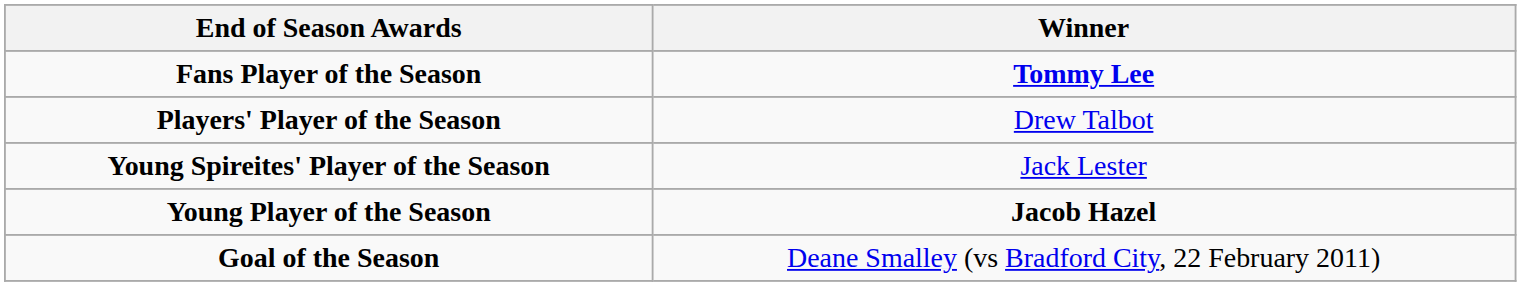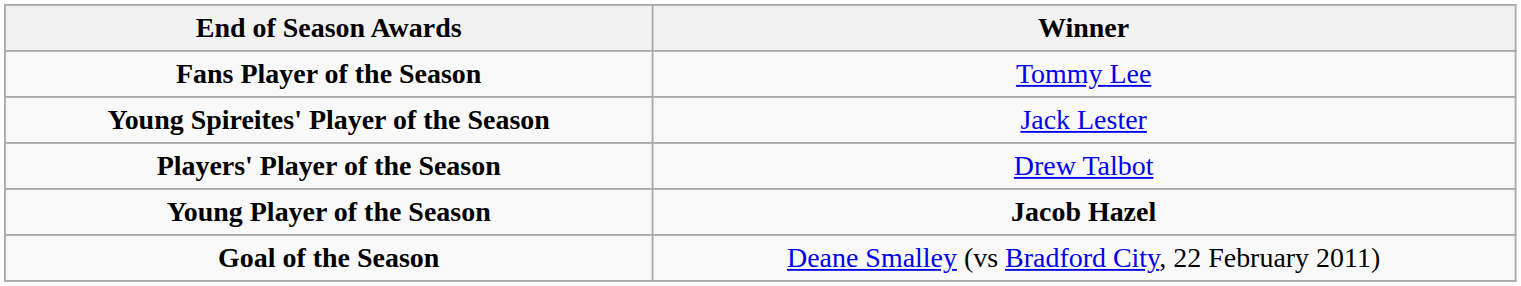Fans Player of the Season | Winner: bold -> normal
rows swapped: Young Spireites' Player of the Season <-> Players' Player of the Season
